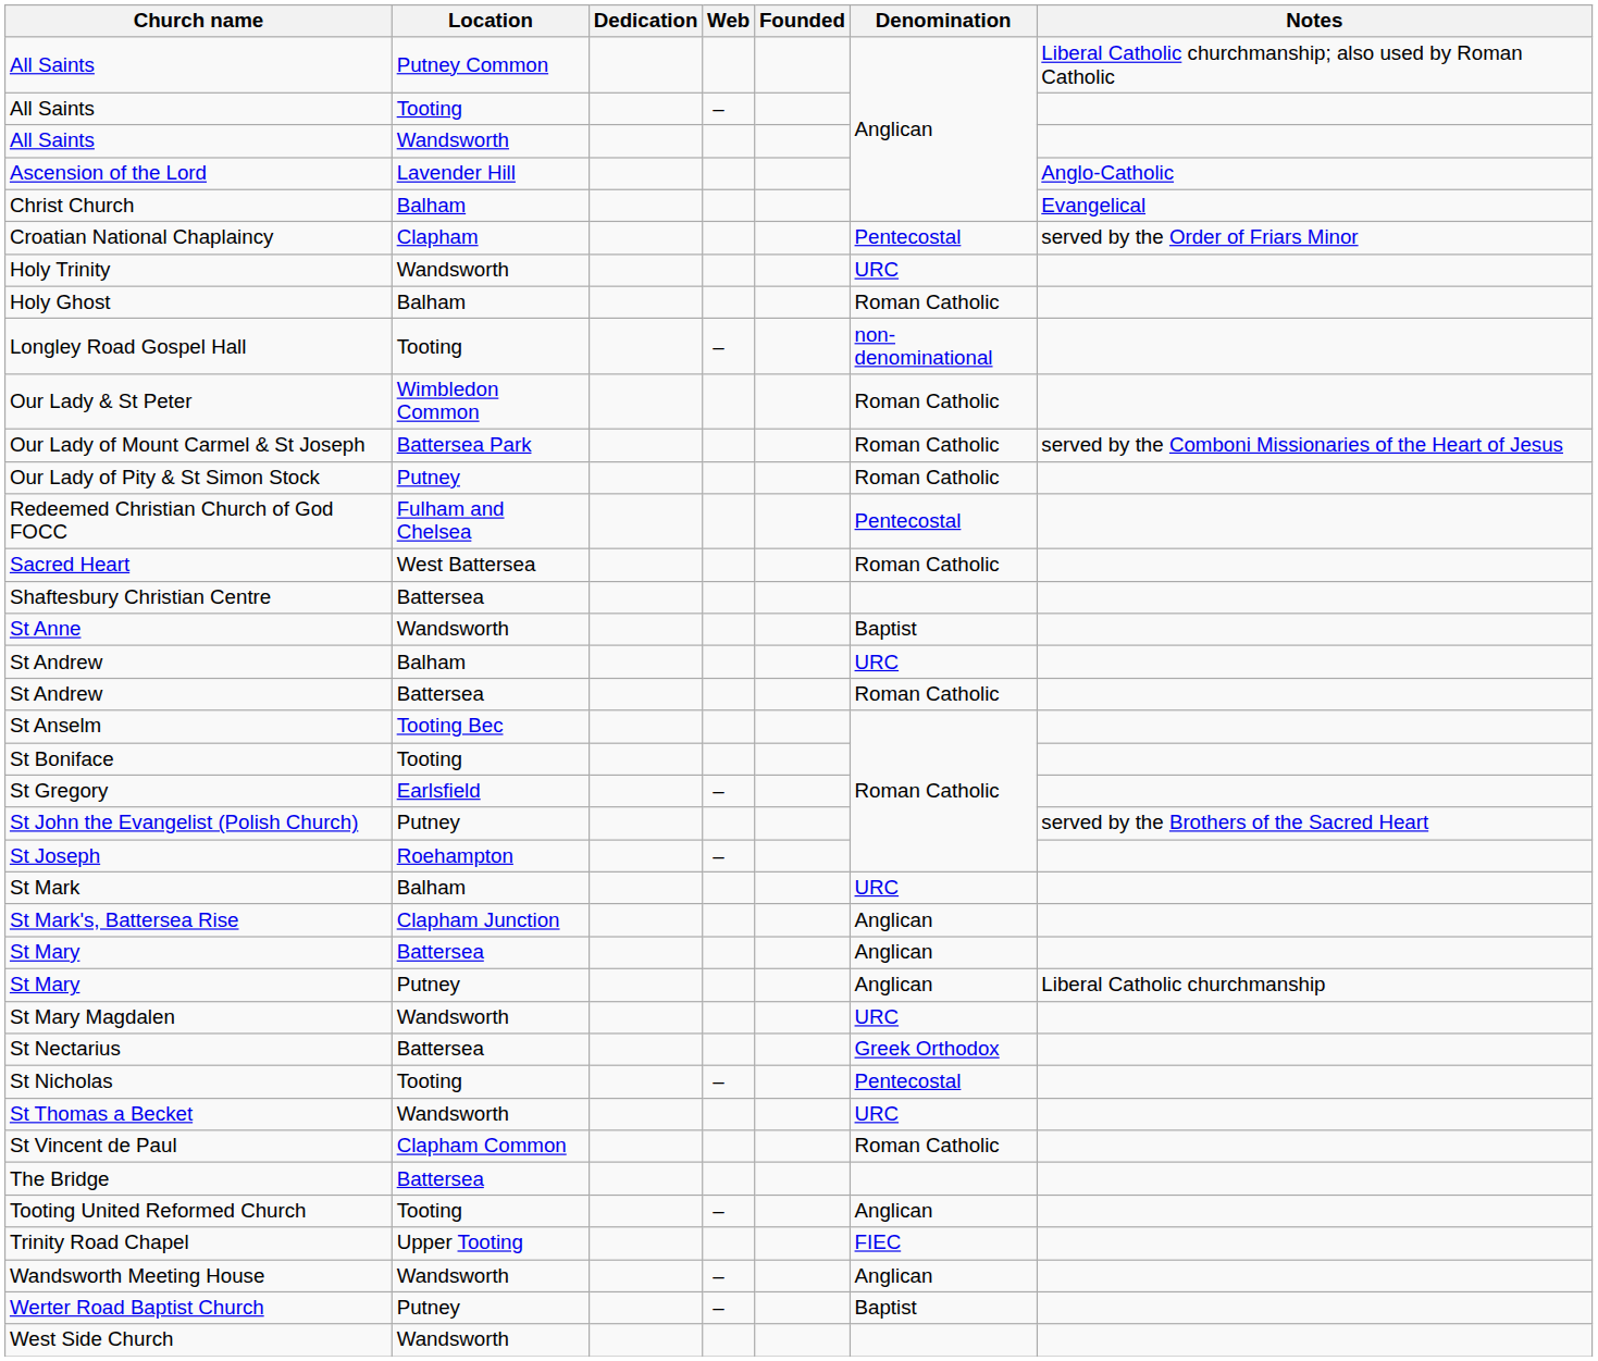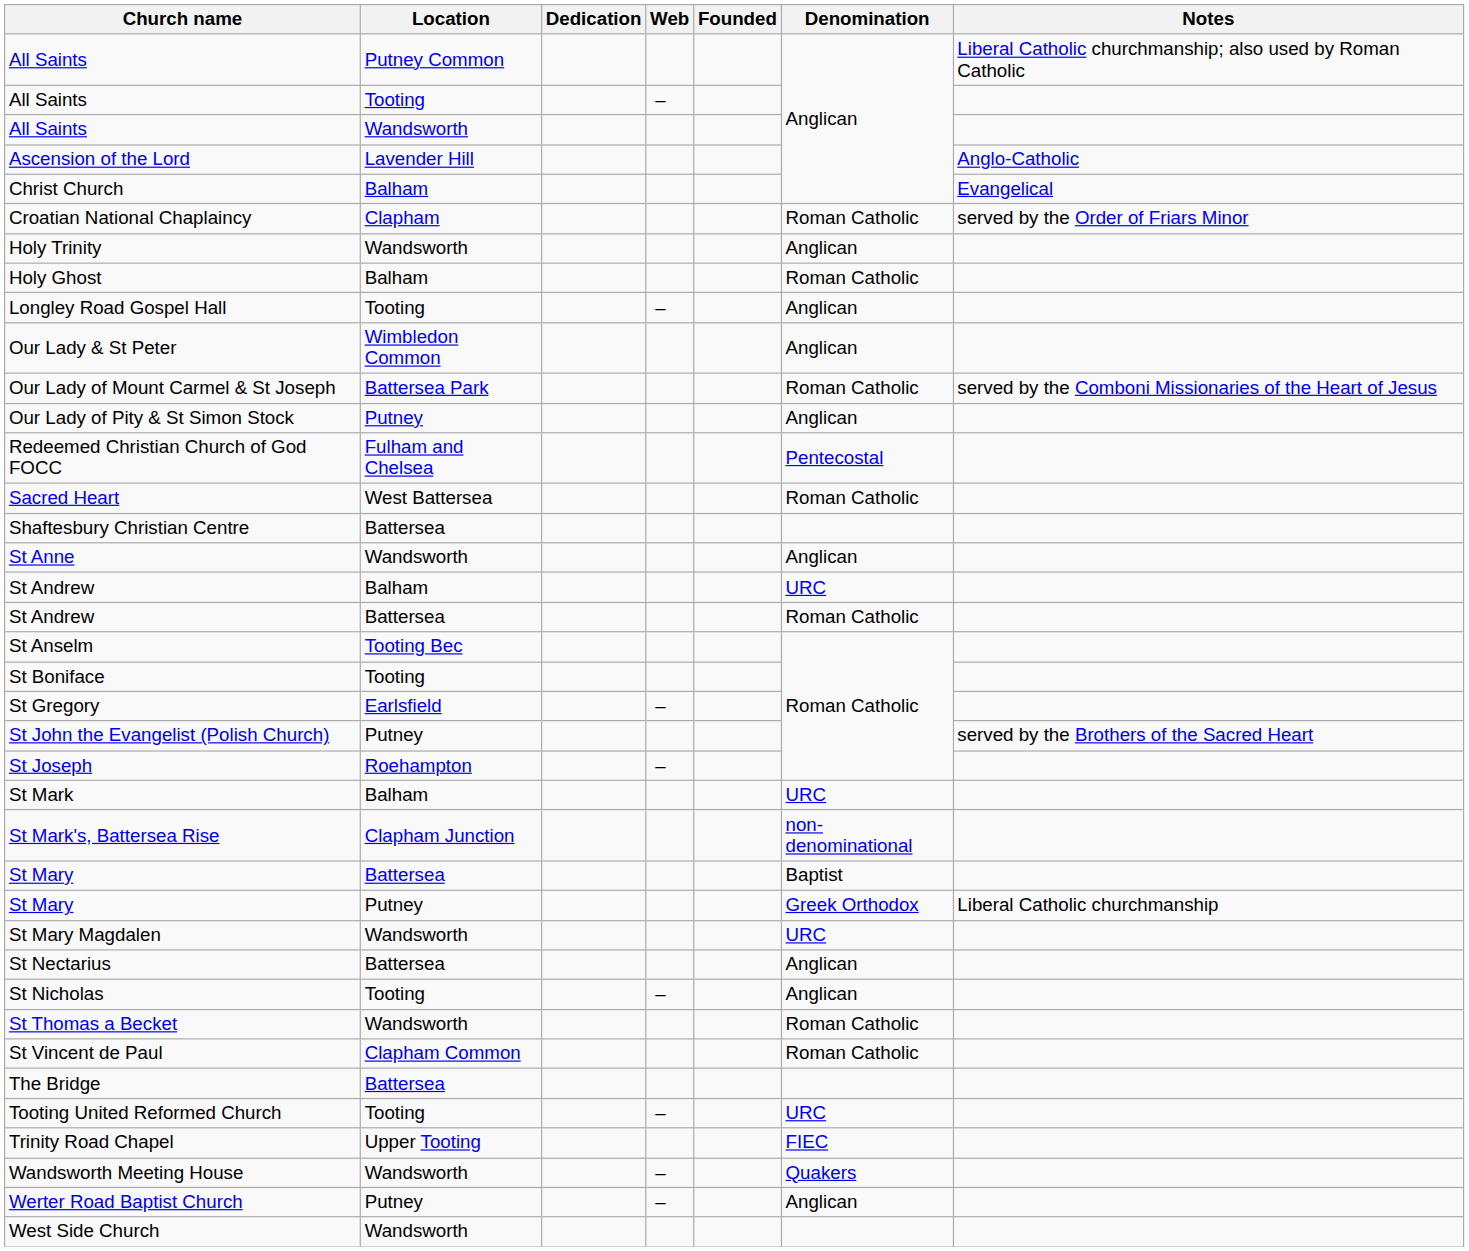Croatian National Chaplaincy | Denomination: Pentecostal -> Roman Catholic
Holy Trinity | Denomination: URC -> Anglican
Longley Road Gospel Hall | Denomination: non-denominational -> Anglican
Our Lady & St Peter | Denomination: Roman Catholic -> Anglican
Our Lady of Pity & St Simon Stock | Denomination: Roman Catholic -> Anglican
St Anne | Denomination: Baptist -> Anglican
St Mark's, Battersea Rise | Denomination: Anglican -> non-denominational
St Mary / Battersea | Denomination: Anglican -> Baptist
St Mary / Putney | Denomination: Anglican -> Greek Orthodox
St Nectarius | Denomination: Greek Orthodox -> Anglican
St Nicholas | Denomination: Pentecostal -> Anglican
St Thomas a Becket | Denomination: URC -> Roman Catholic
Tooting United Reformed Church | Denomination: Anglican -> URC
Wandsworth Meeting House | Denomination: Anglican -> Quakers
Werter Road Baptist Church | Denomination: Baptist -> Anglican
